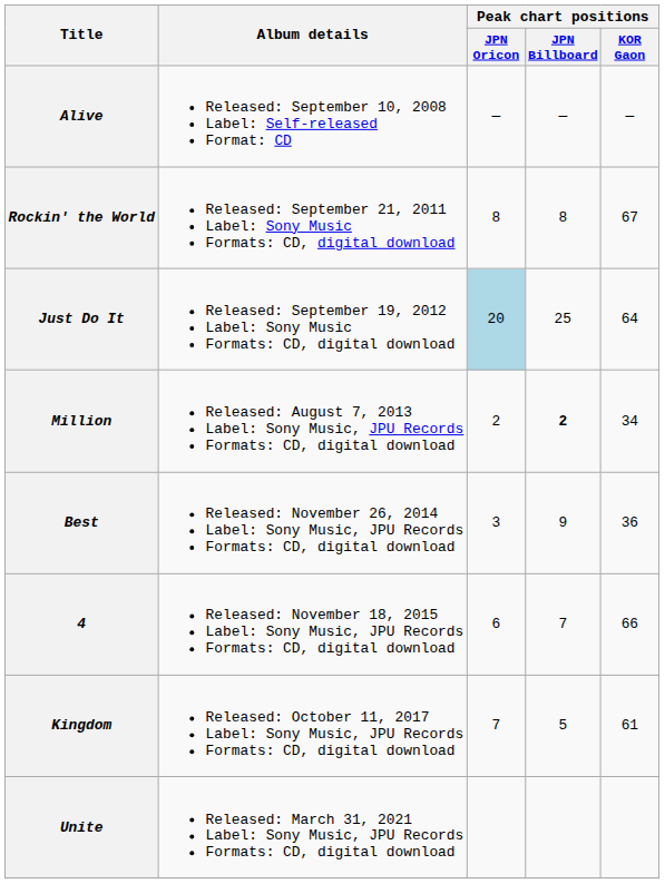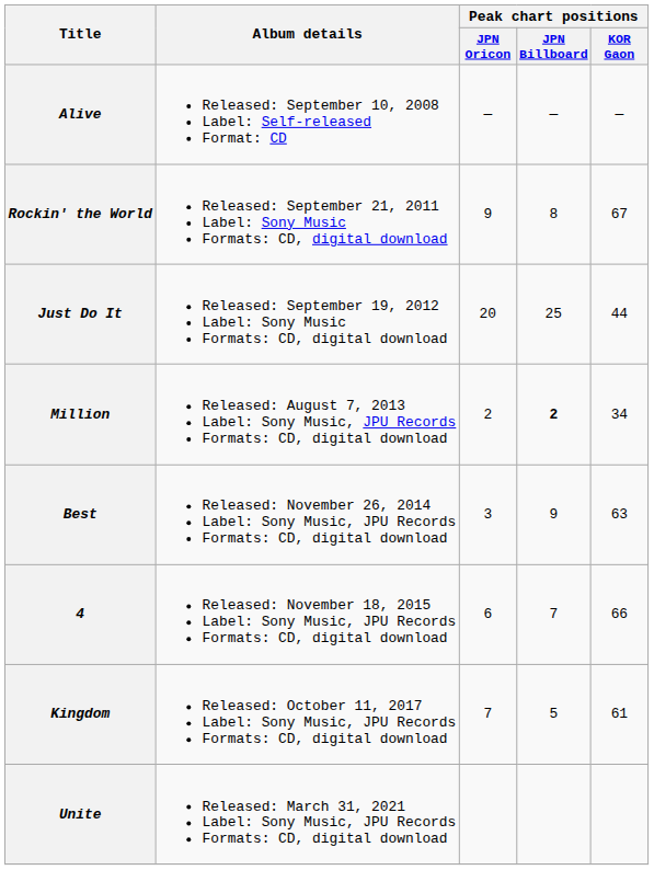Rockin' the World | Peak chart positions / JPN Oricon: 8 -> 9
Just Do It | Peak chart positions / JPN Oricon: lightblue background -> no background
Just Do It | Peak chart positions / KOR Gaon: 64 -> 44
Best | Peak chart positions / KOR Gaon: 36 -> 63
